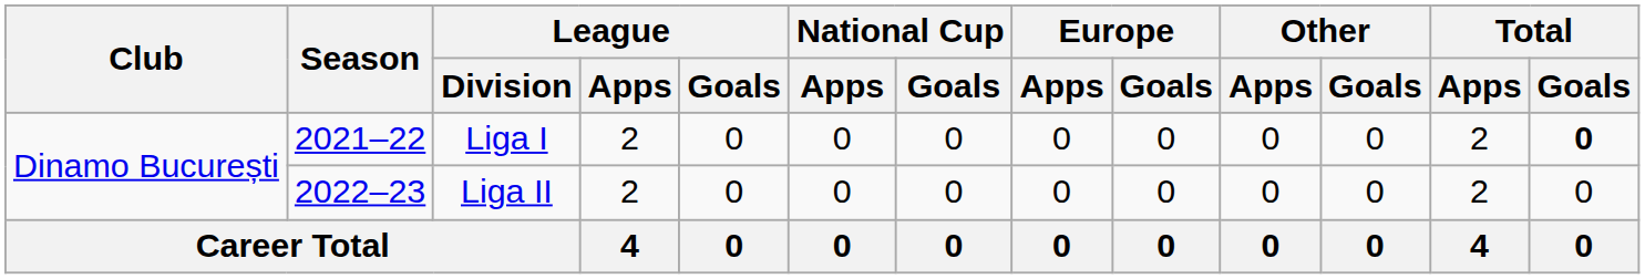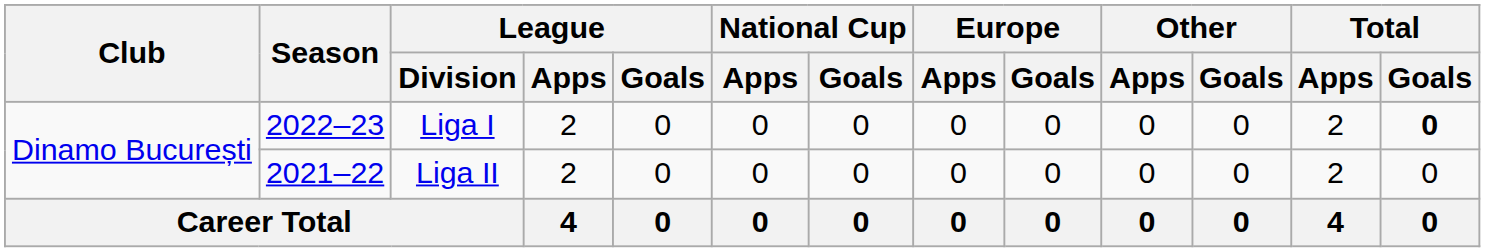Liga I | Season: 2021–22 -> 2022–23
Liga II | Season: 2022–23 -> 2021–22
